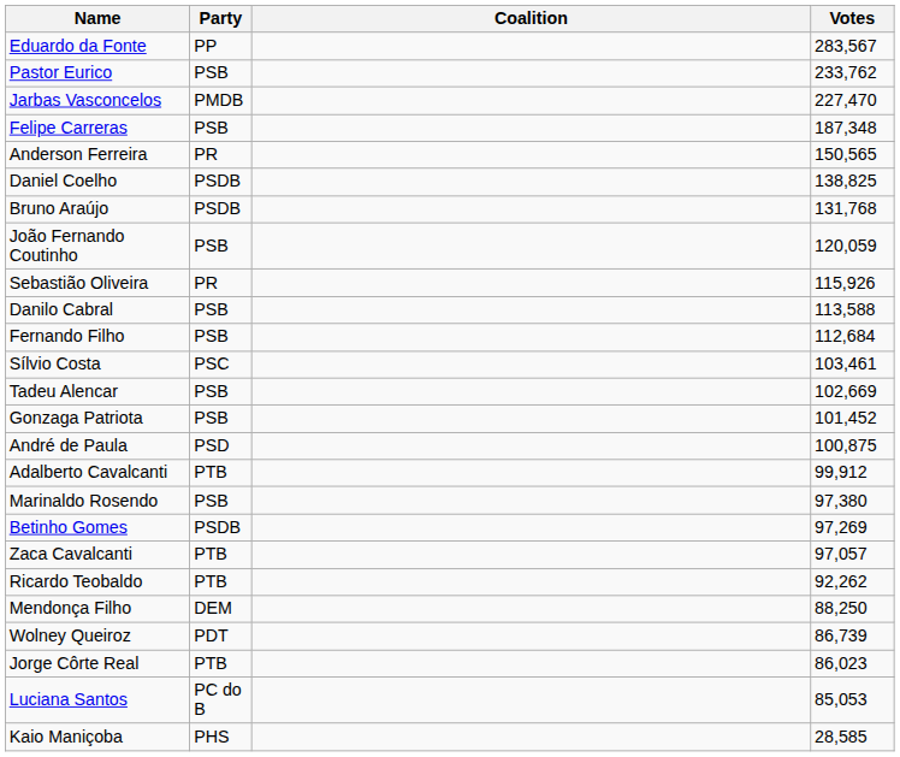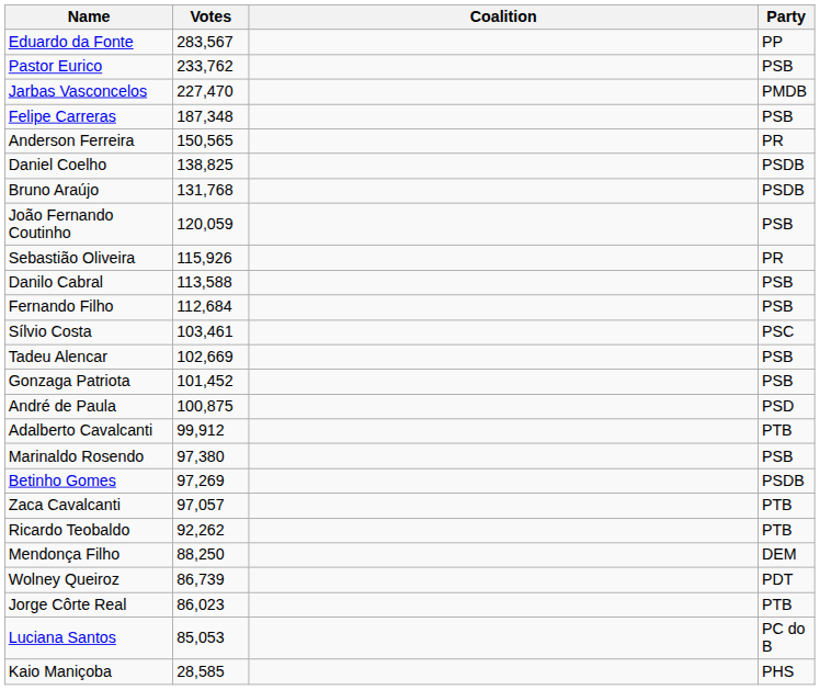columns swapped: Party <-> Votes
